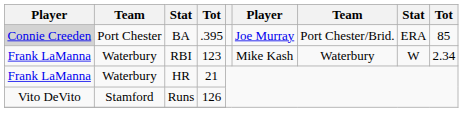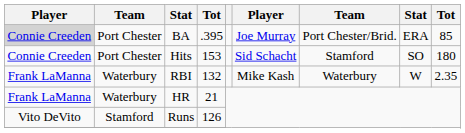+ row: Connie Creeden | Port Chester | Hits | 153 | Sid Schacht | Stamford | SO | 180
RBI | column 4: 123 -> 132
RBI | column 9: 2.34 -> 2.35
